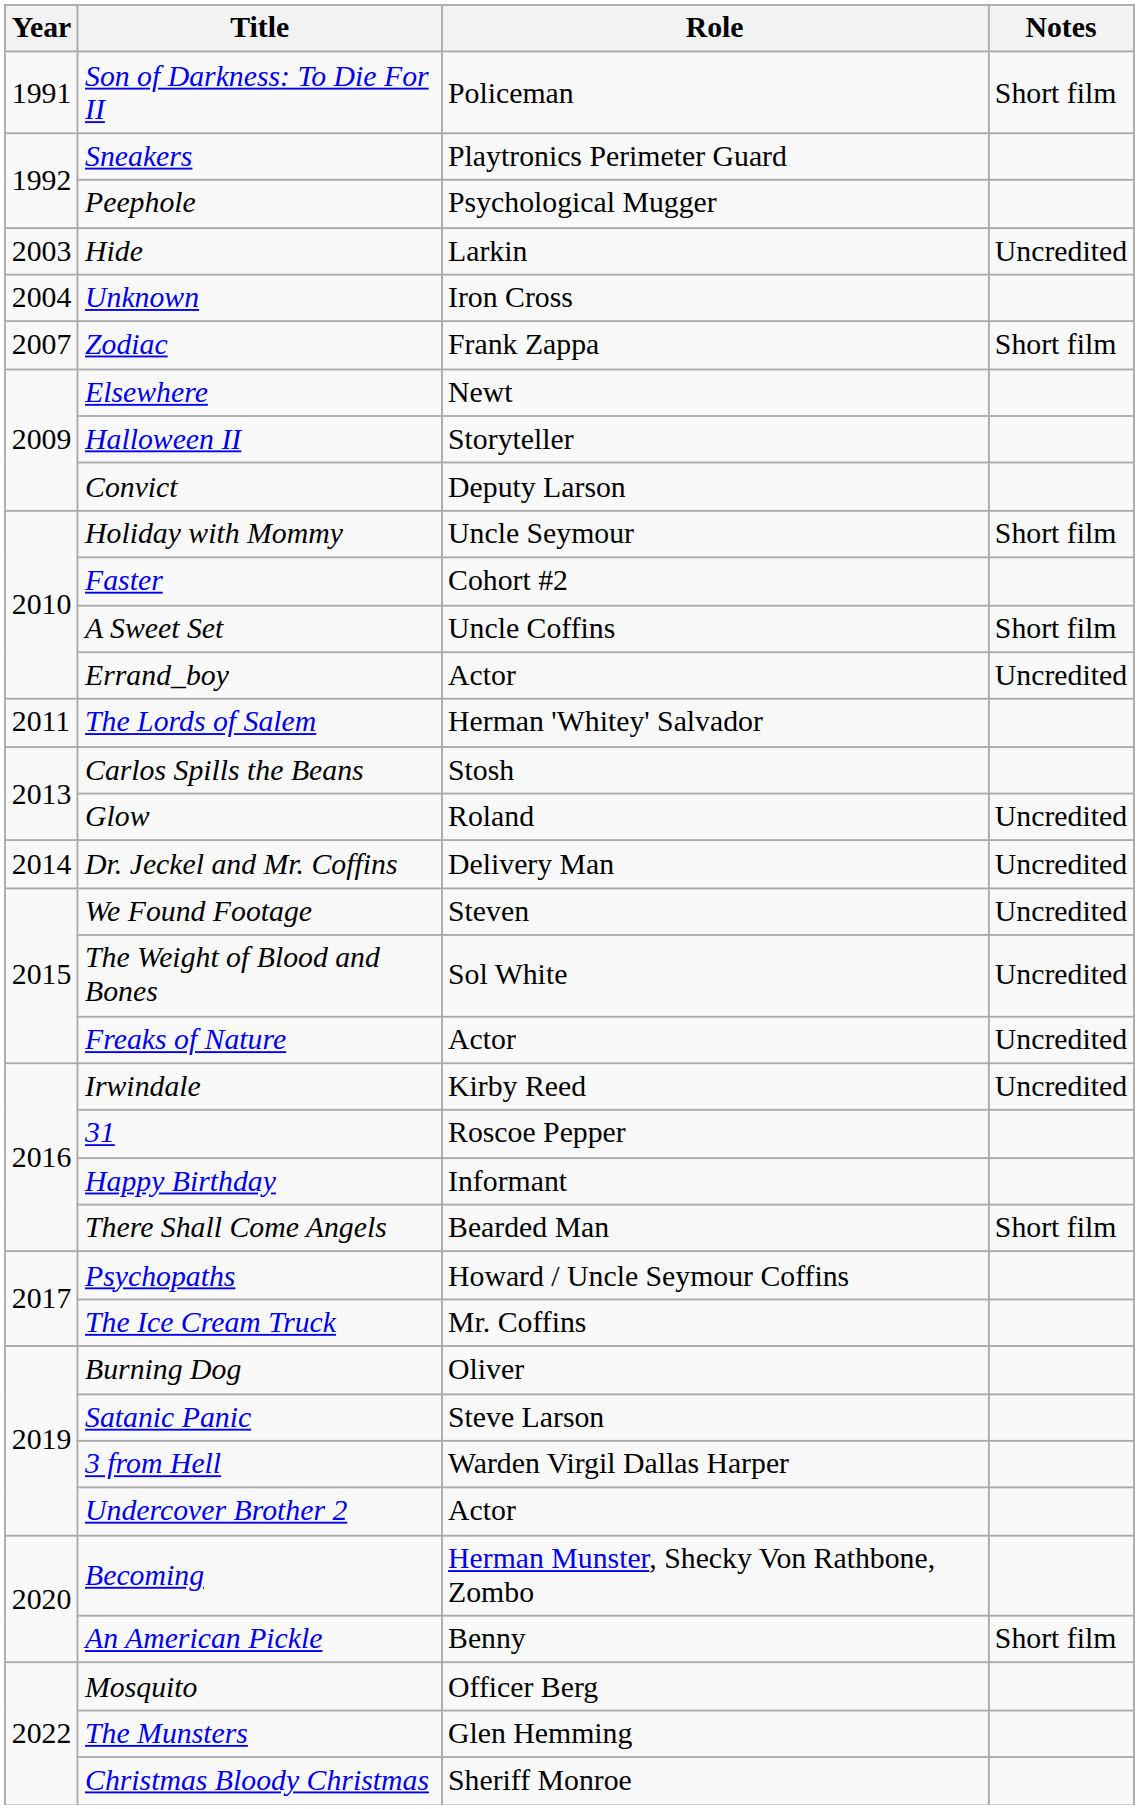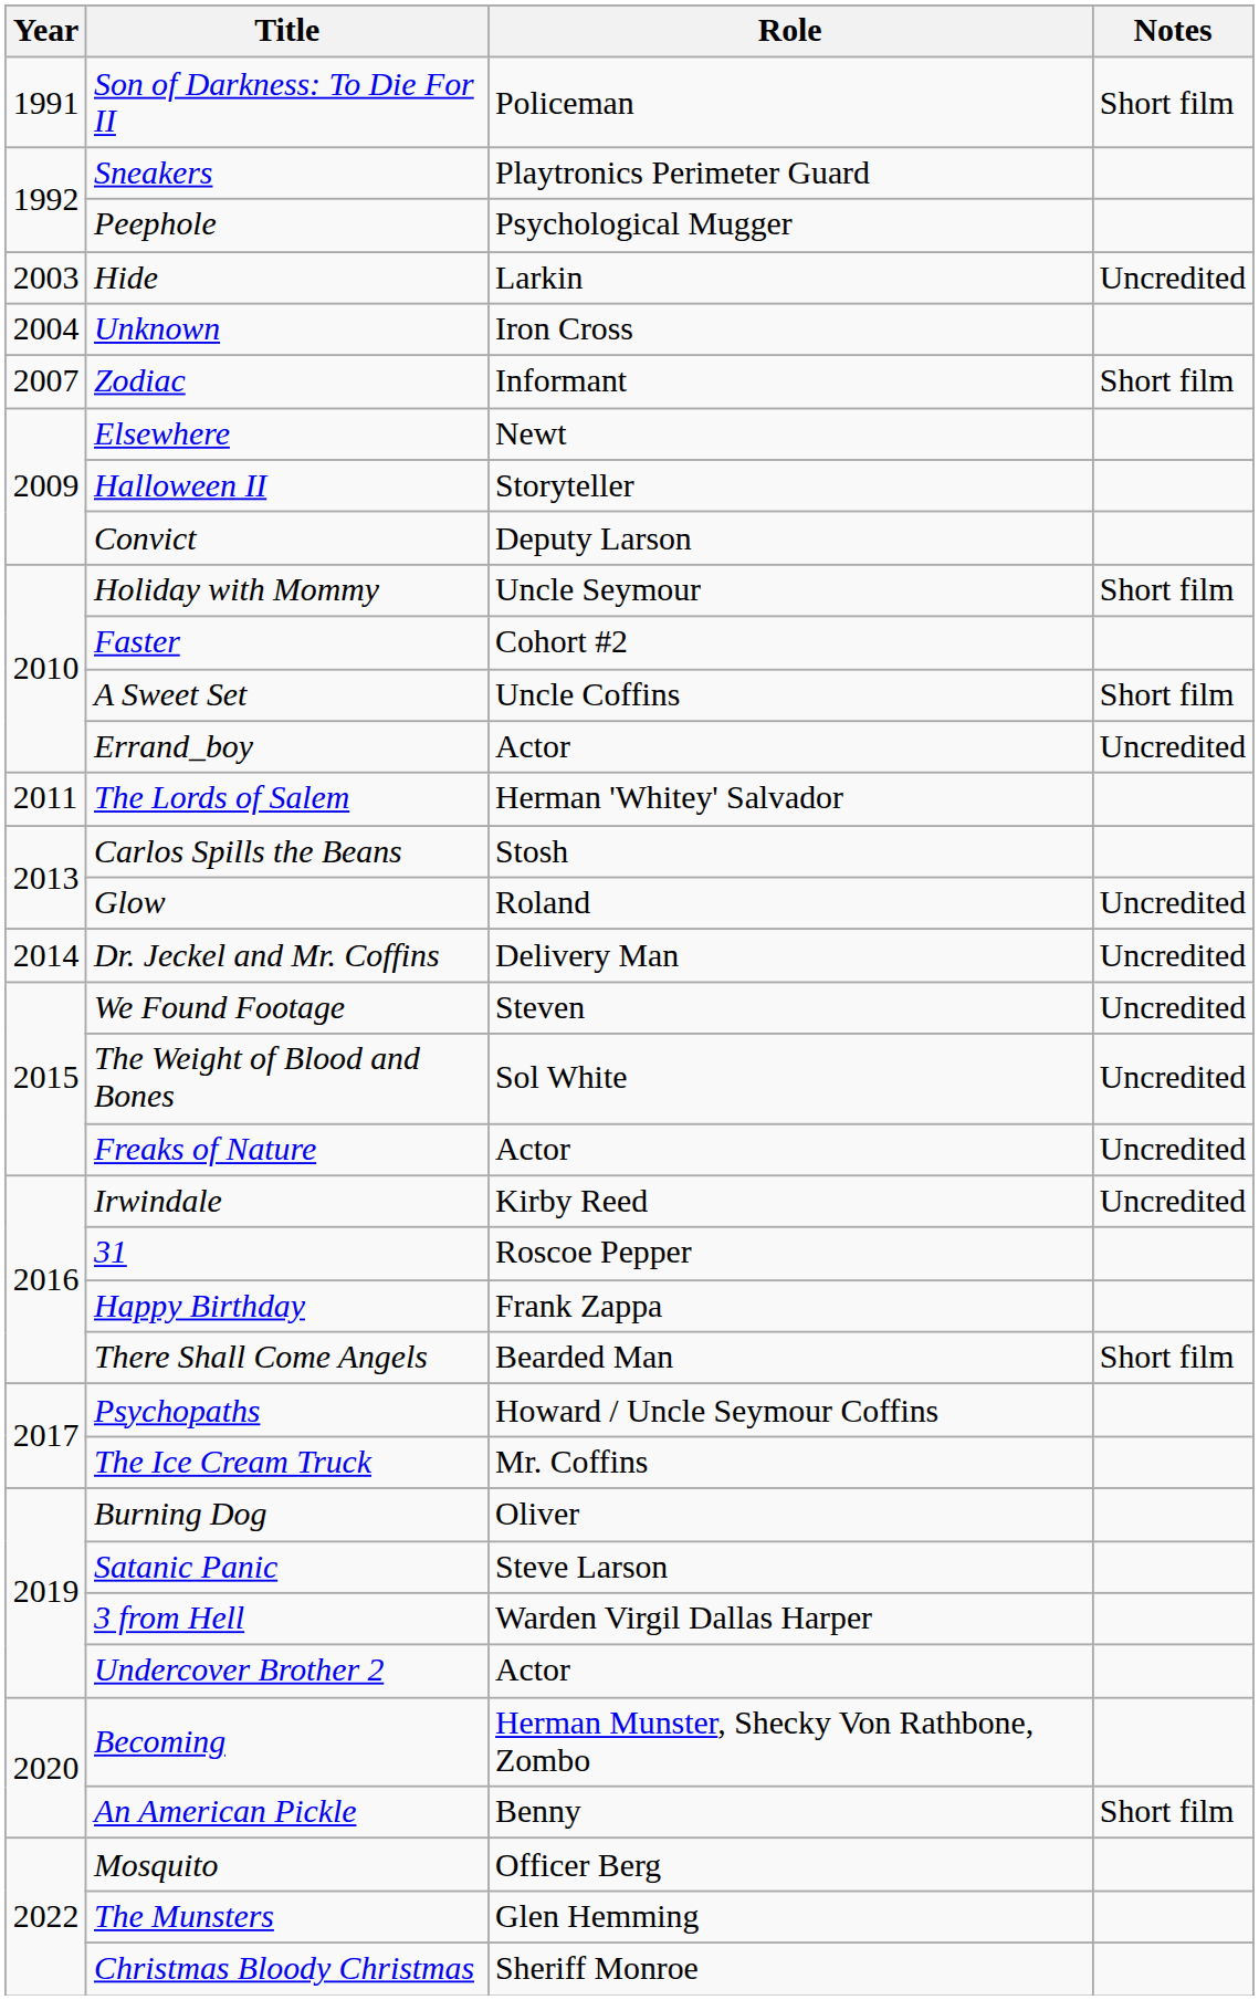Zodiac | Role: Frank Zappa -> Informant
Happy Birthday | Role: Informant -> Frank Zappa
